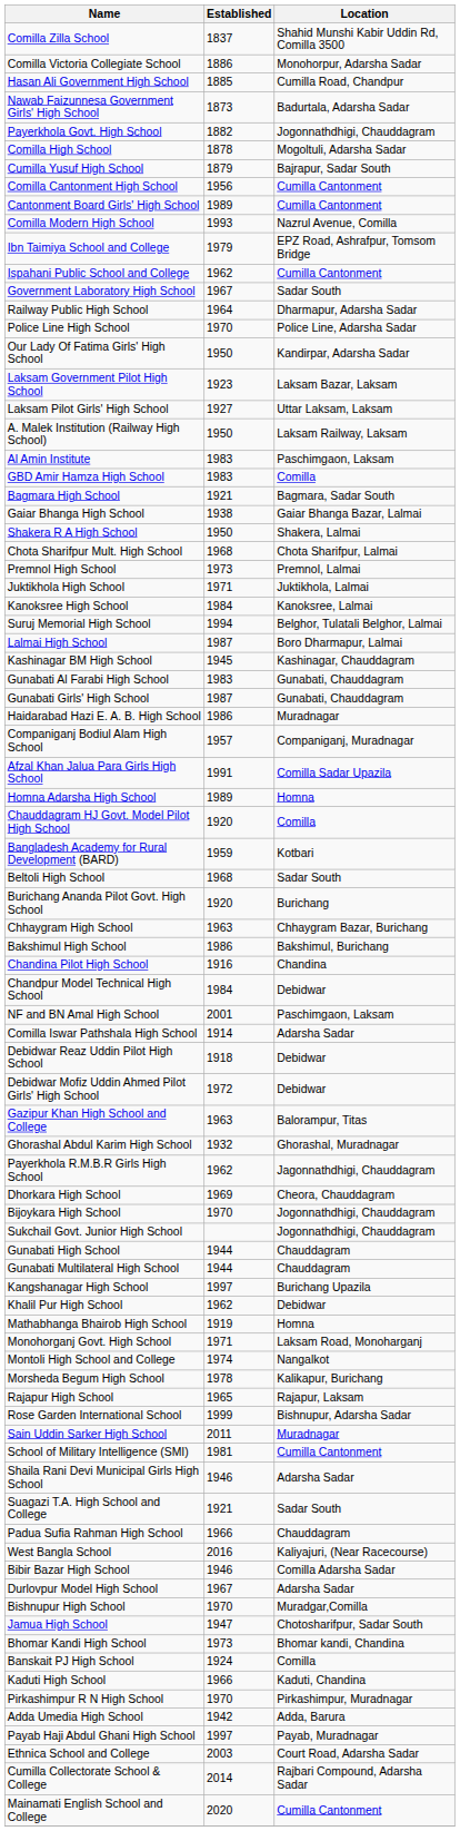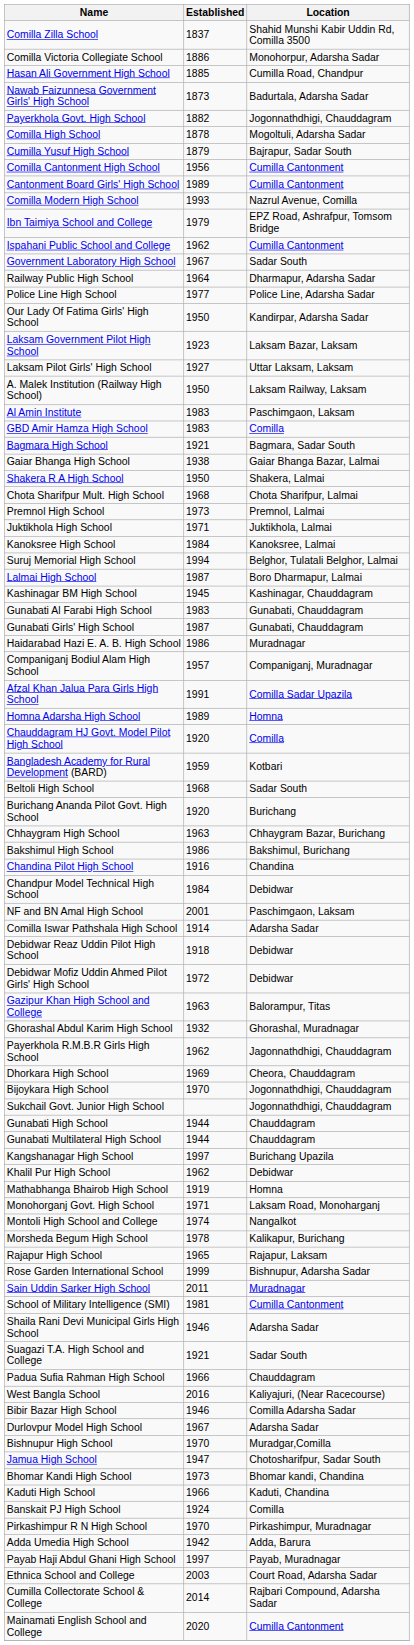Police Line High School | Established: 1970 -> 1977
rows swapped: Kaduti High School <-> Banskait PJ High School
